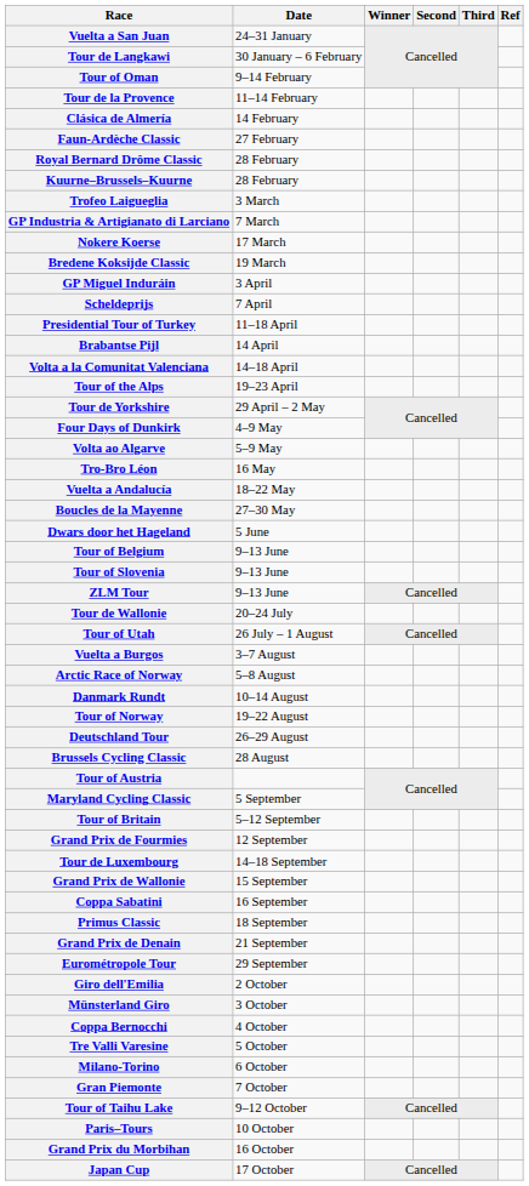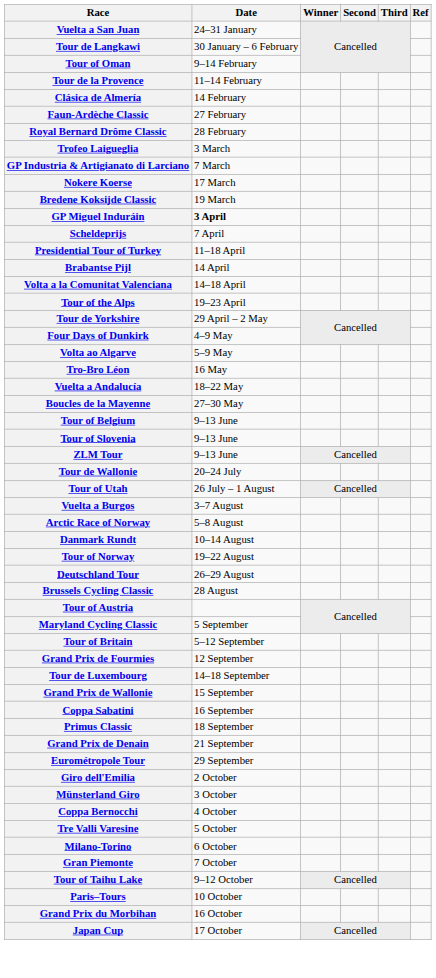- row: Kuurne–Brussels–Kuurne | 28 February
GP Miguel Induráin | Date: normal -> bold
- row: Dwars door het Hageland | 5 June
